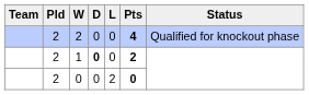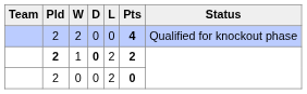1 | Pld: normal -> bold
1 | L: 0 -> 2
